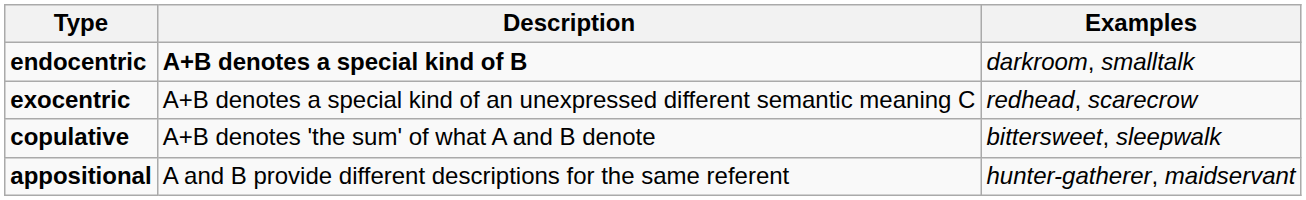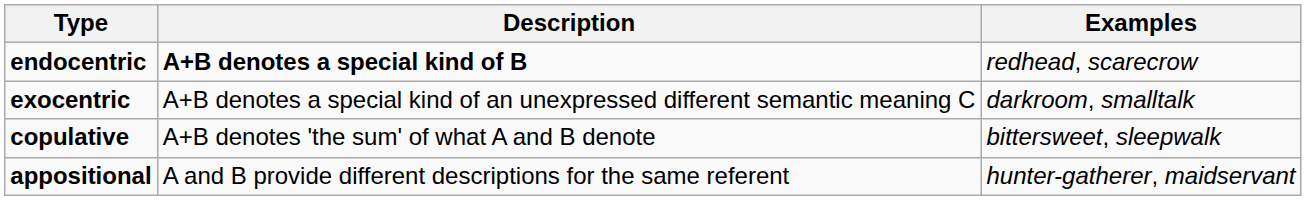endocentric | Examples: darkroom, smalltalk -> redhead, scarecrow
exocentric | Examples: redhead, scarecrow -> darkroom, smalltalk
